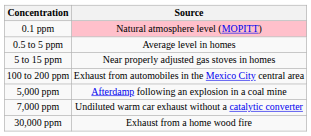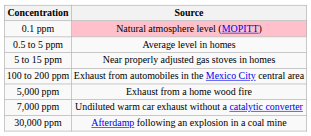5,000 ppm | Source: Afterdamp following an explosion in a coal mine -> Exhaust from a home wood fire
30,000 ppm | Source: Exhaust from a home wood fire -> Afterdamp following an explosion in a coal mine
